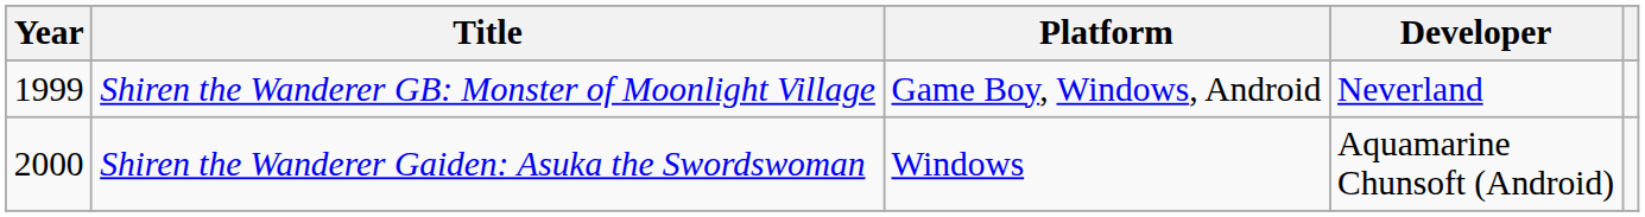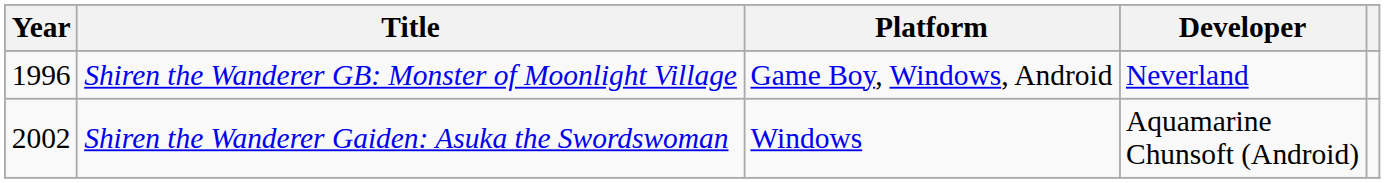Shiren the Wanderer GB: Monster of Moonlight Village | Year: 1999 -> 1996
Shiren the Wanderer Gaiden: Asuka the Swordswoman | Year: 2000 -> 2002
